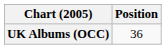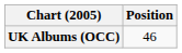UK Albums (OCC) | Position: 36 -> 46
